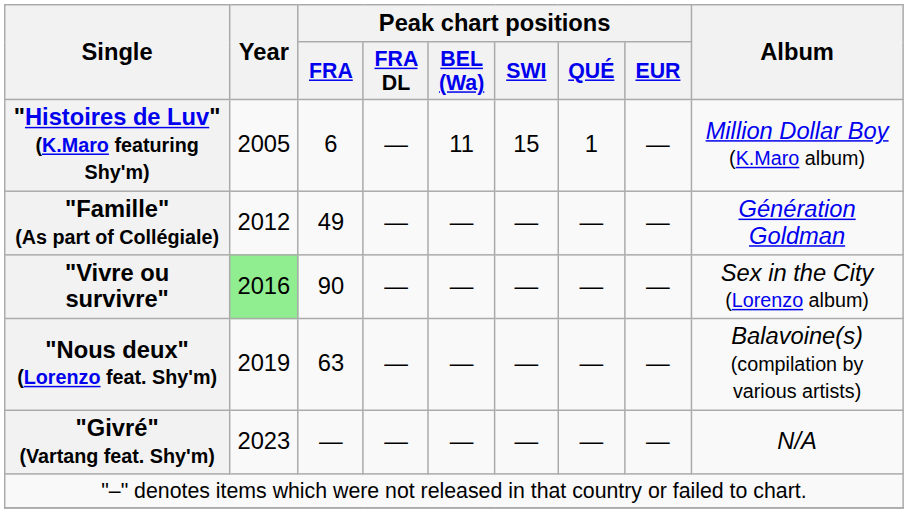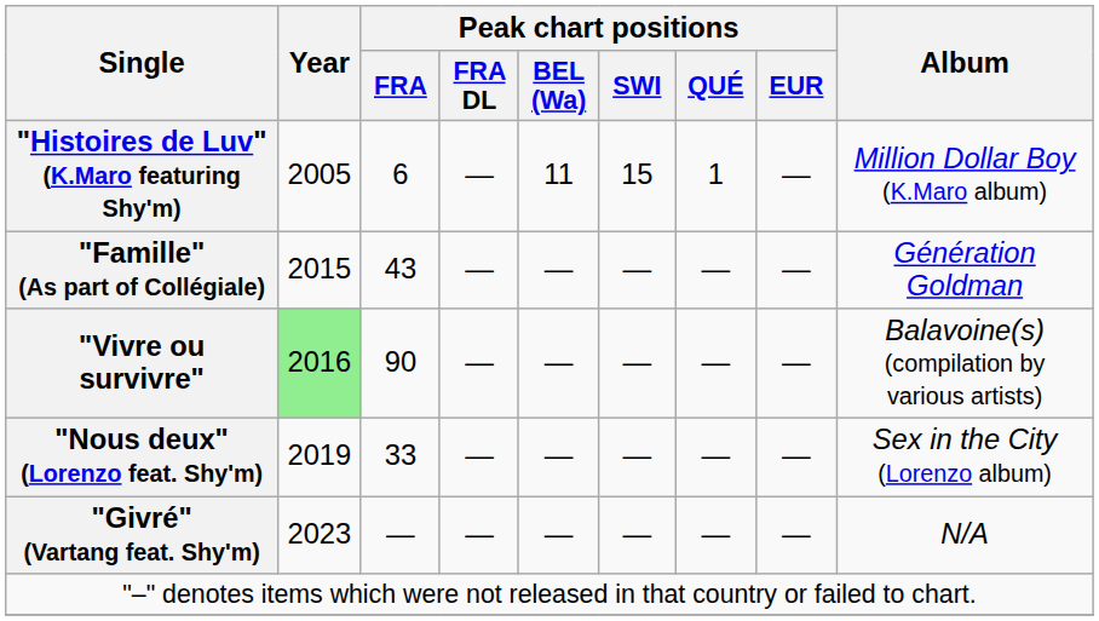"Famille" (As part of Collégiale) | Year: 2012 -> 2015
"Famille" (As part of Collégiale) | Peak chart positions / FRA: 49 -> 43
"Vivre ou survivre" | Album: Sex in the City (Lorenzo album) -> Balavoine(s) (compilation by various artists)
"Nous deux" (Lorenzo feat. Shy'm) | Peak chart positions / FRA: 63 -> 33
"Nous deux" (Lorenzo feat. Shy'm) | Album: Balavoine(s) (compilation by various artists) -> Sex in the City (Lorenzo album)
